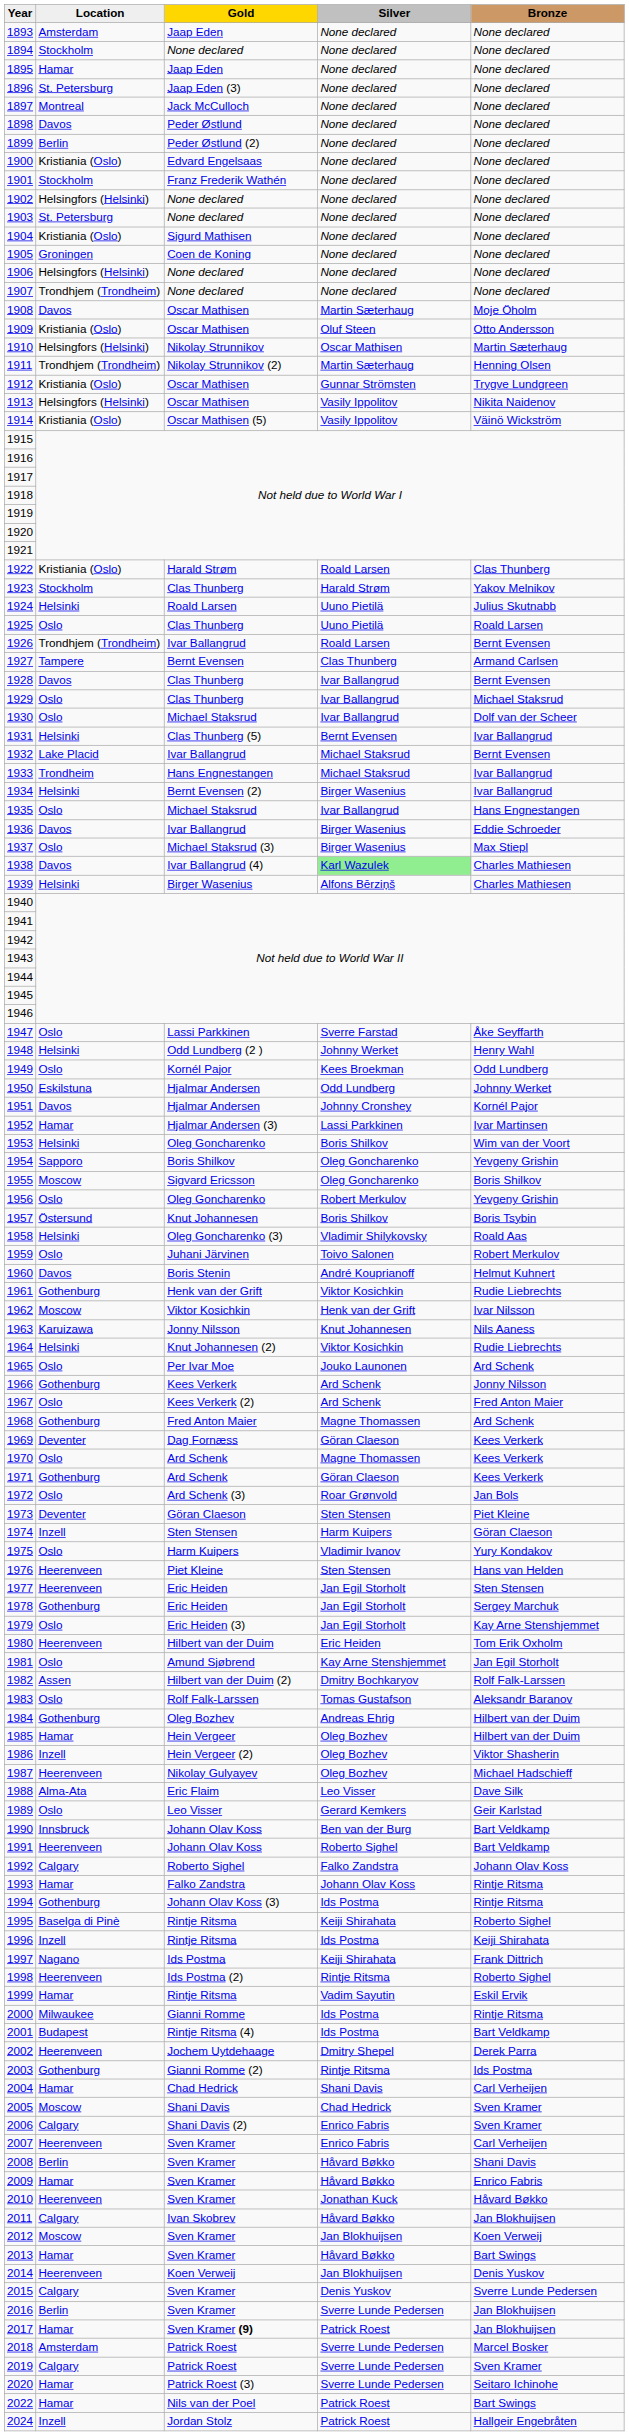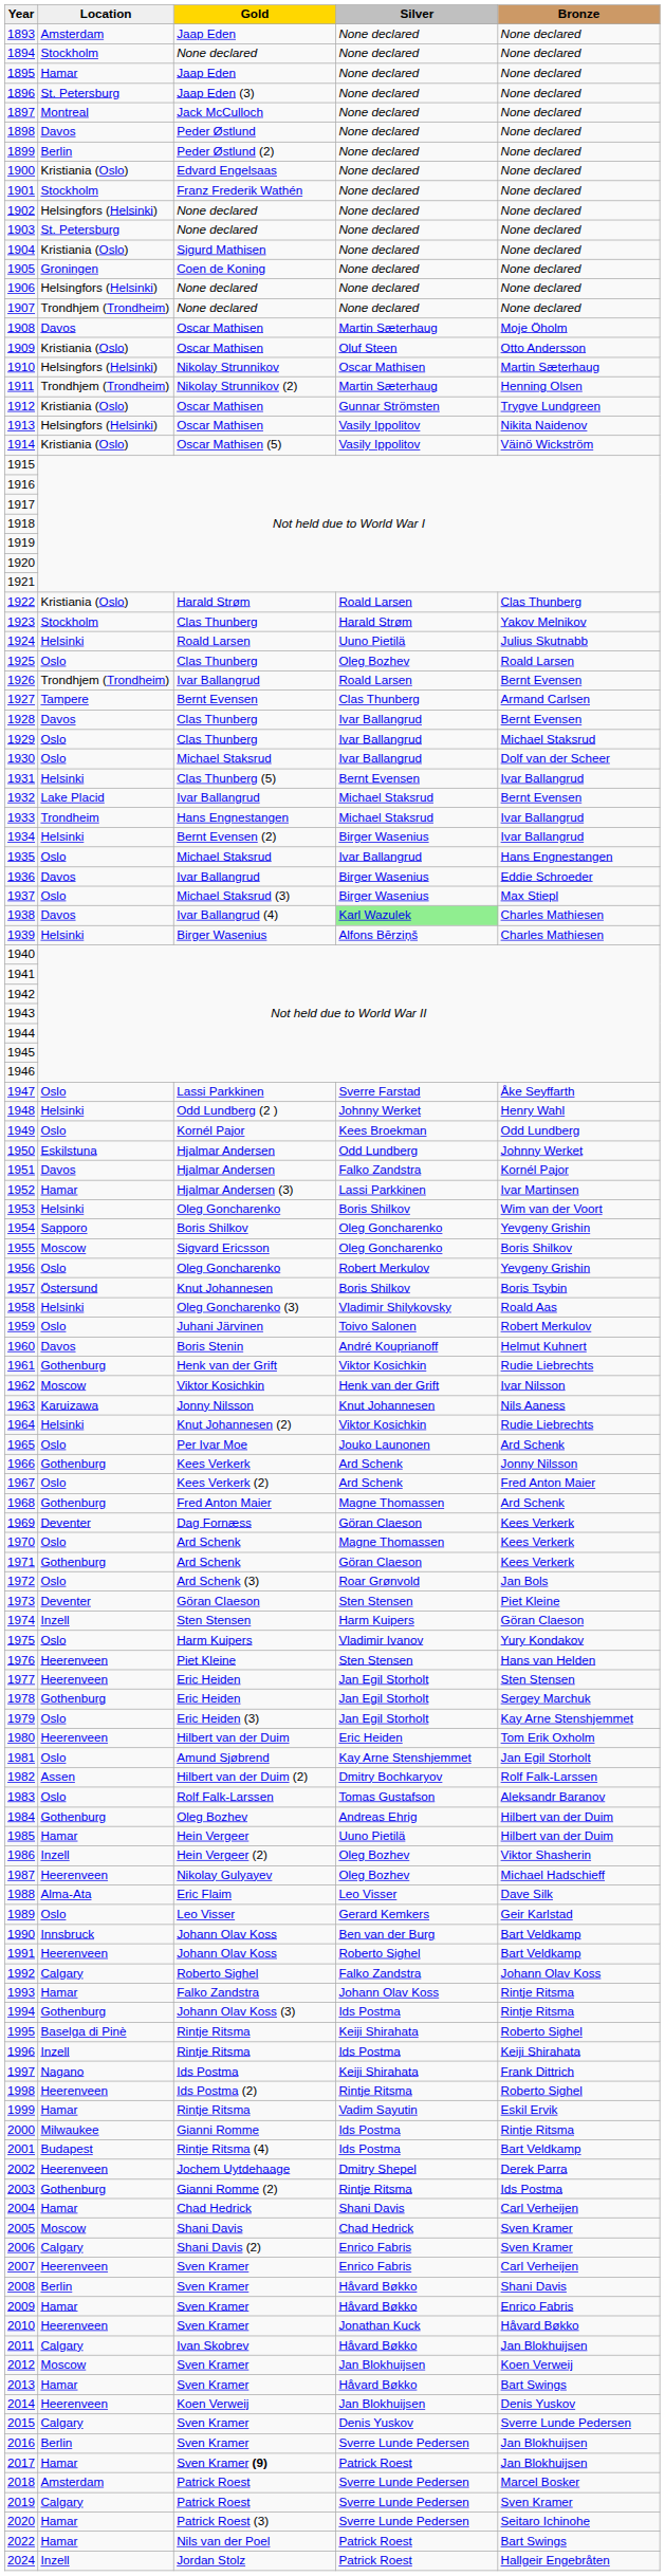1925 | Silver: Uuno Pietilä -> Oleg Bozhev
1951 | Silver: Johnny Cronshey -> Falko Zandstra
1985 | Silver: Oleg Bozhev -> Uuno Pietilä
